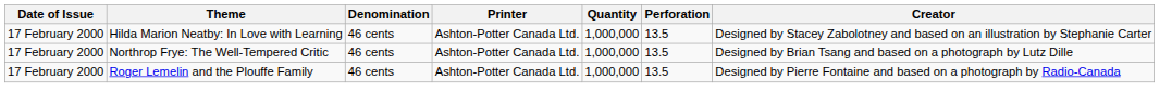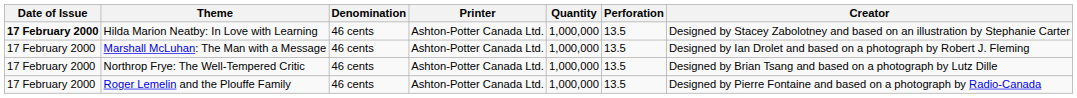Hilda Marion Neatby: In Love with Learning | Date of Issue: normal -> bold
+ row: 17 February 2000 | Marshall McLuhan: The Man with a Message | 46 cents | Ashton-Potter Canada Ltd. | 1,000,000 | 13.5 | Designed by Ian Drolet and based on a photograph by Robert J. Fleming
